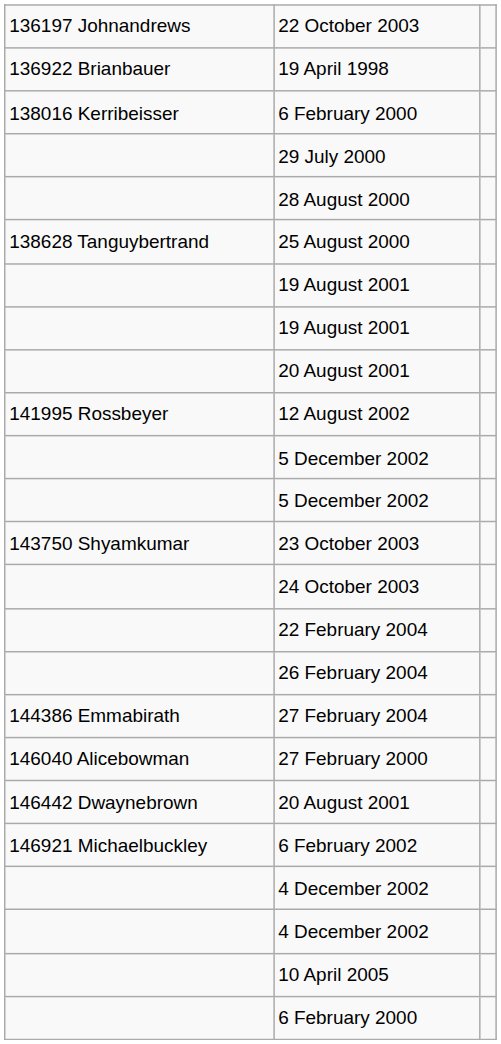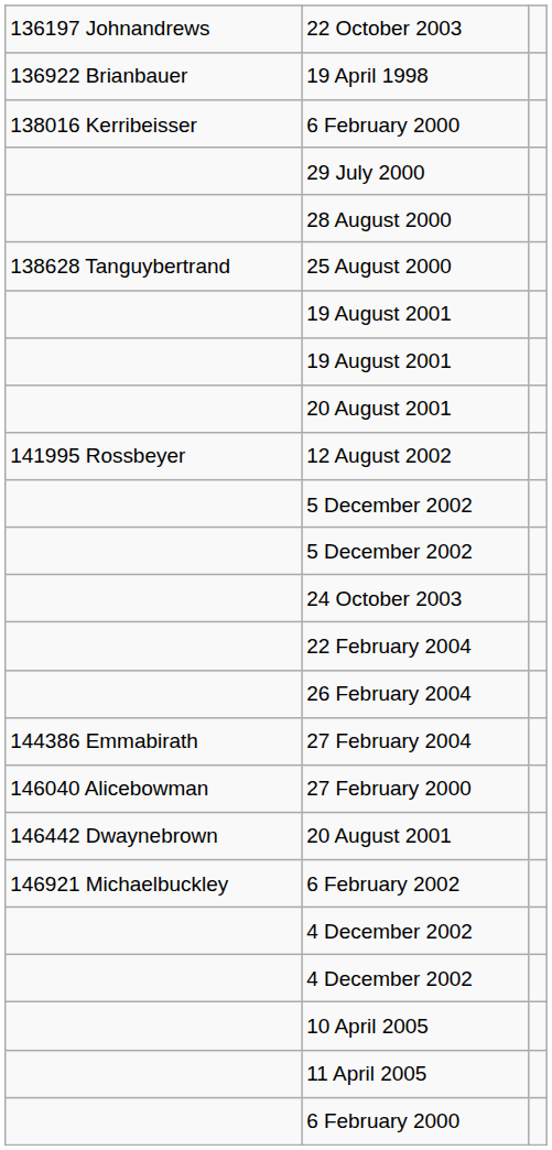- row: 143750 Shyamkumar | 23 October 2003
+ row: 11 April 2005
